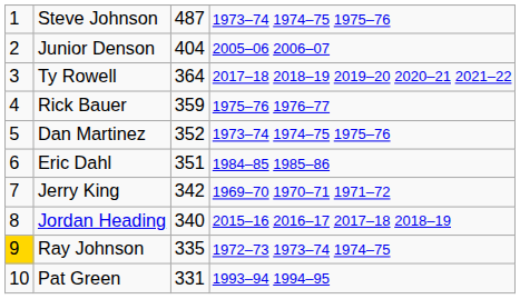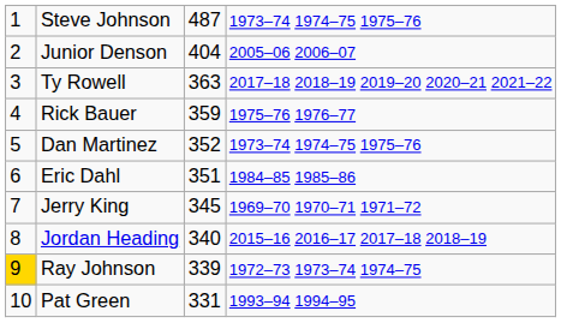Ty Rowell | column 3: 364 -> 363
Jerry King | column 3: 342 -> 345
Ray Johnson | column 3: 335 -> 339
